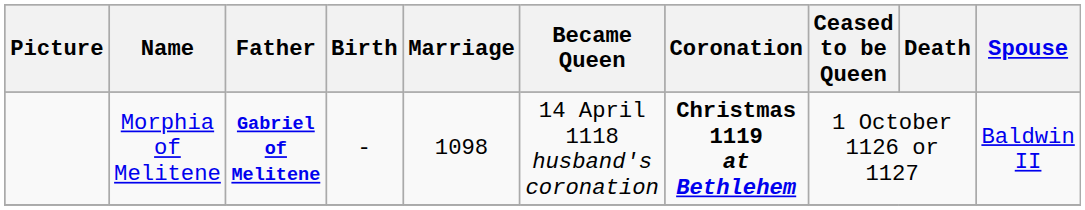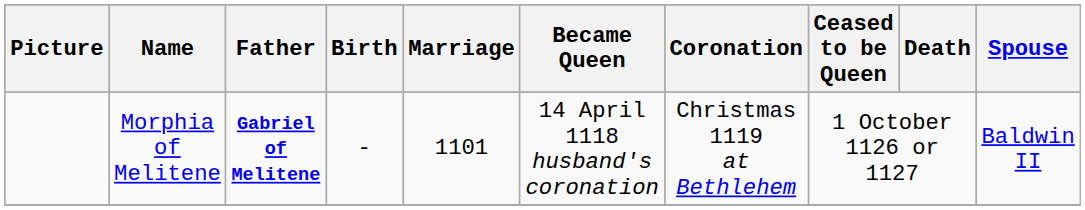Morphia of Melitene | Marriage: 1098 -> 1101
Morphia of Melitene | Coronation: bold -> normal
